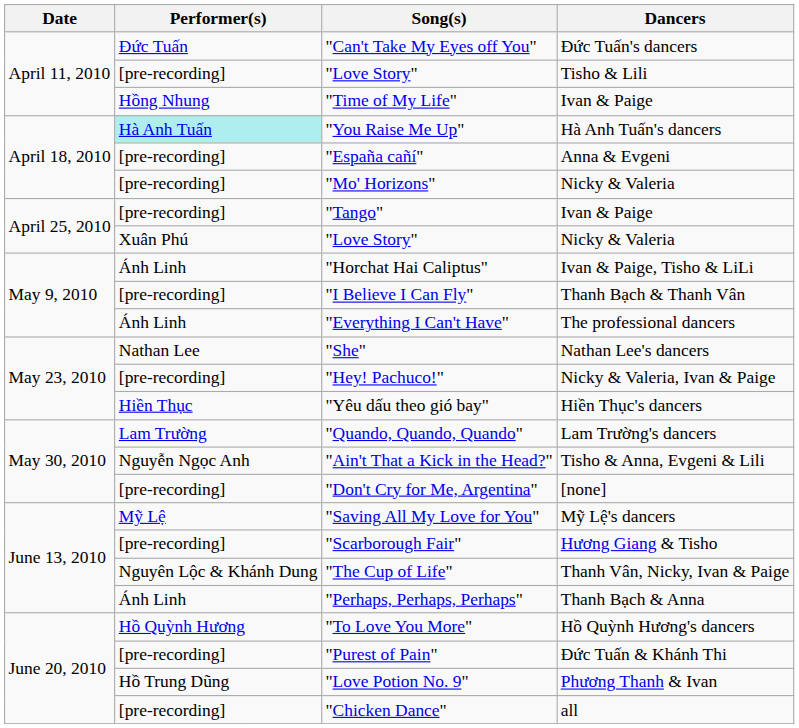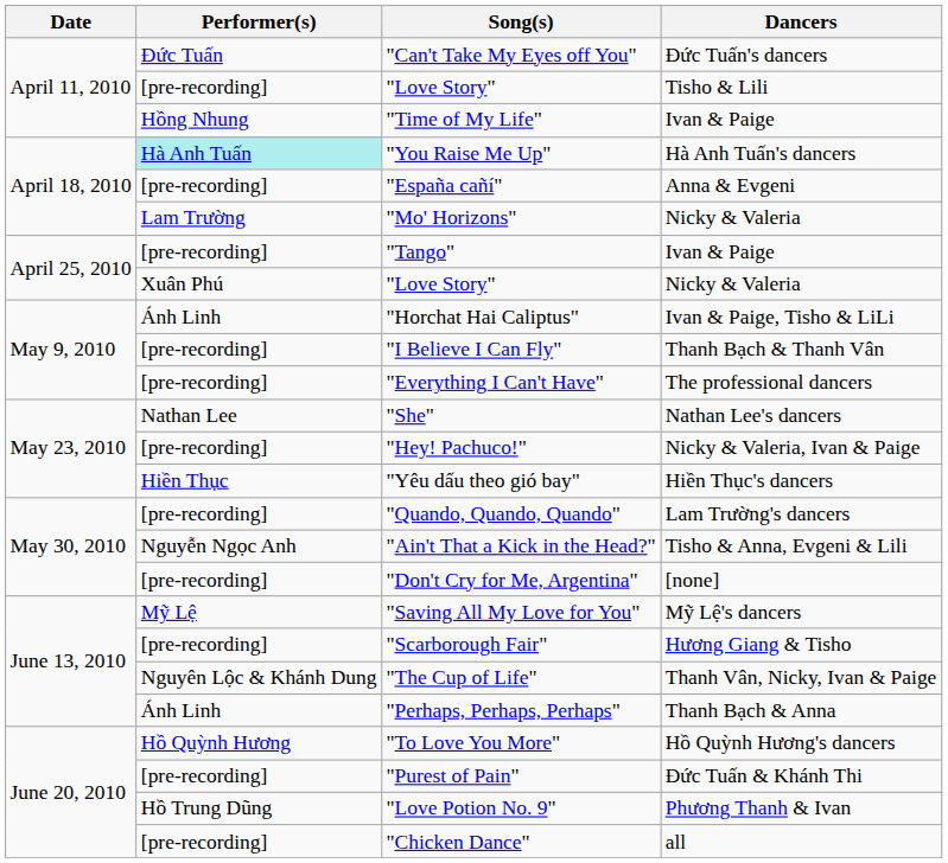"Mo' Horizons" | Performer(s): [pre-recording] -> Lam Trường
"Everything I Can't Have" | Performer(s): Ánh Linh -> [pre-recording]
"Quando, Quando, Quando" | Performer(s): Lam Trường -> [pre-recording]
